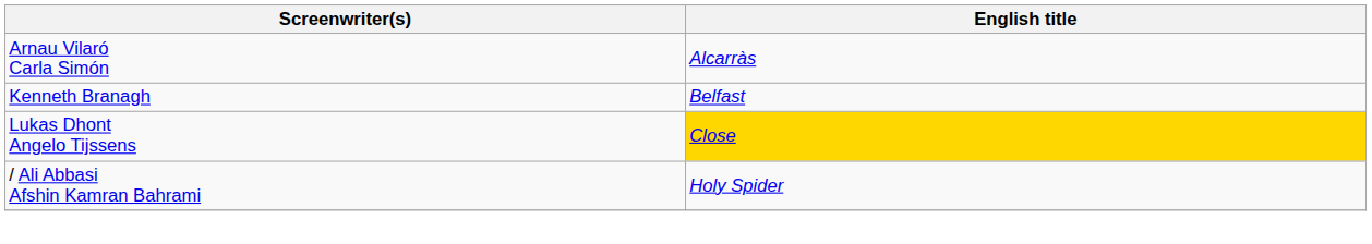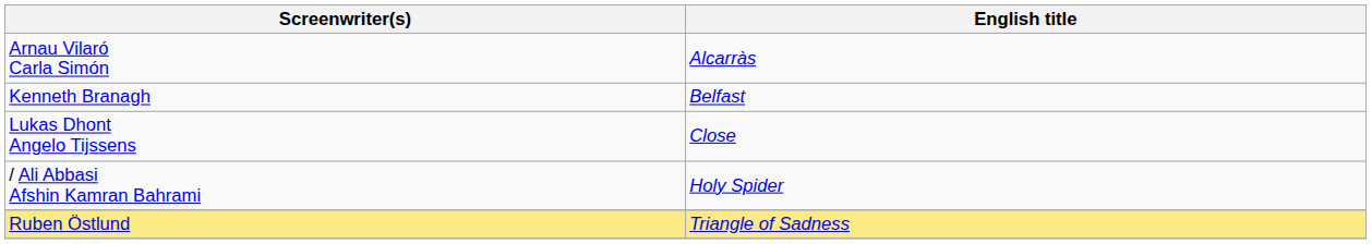Lukas Dhont Angelo Tijssens | English title: gold background -> no background
+ row: Ruben Östlund | Triangle of Sadness
